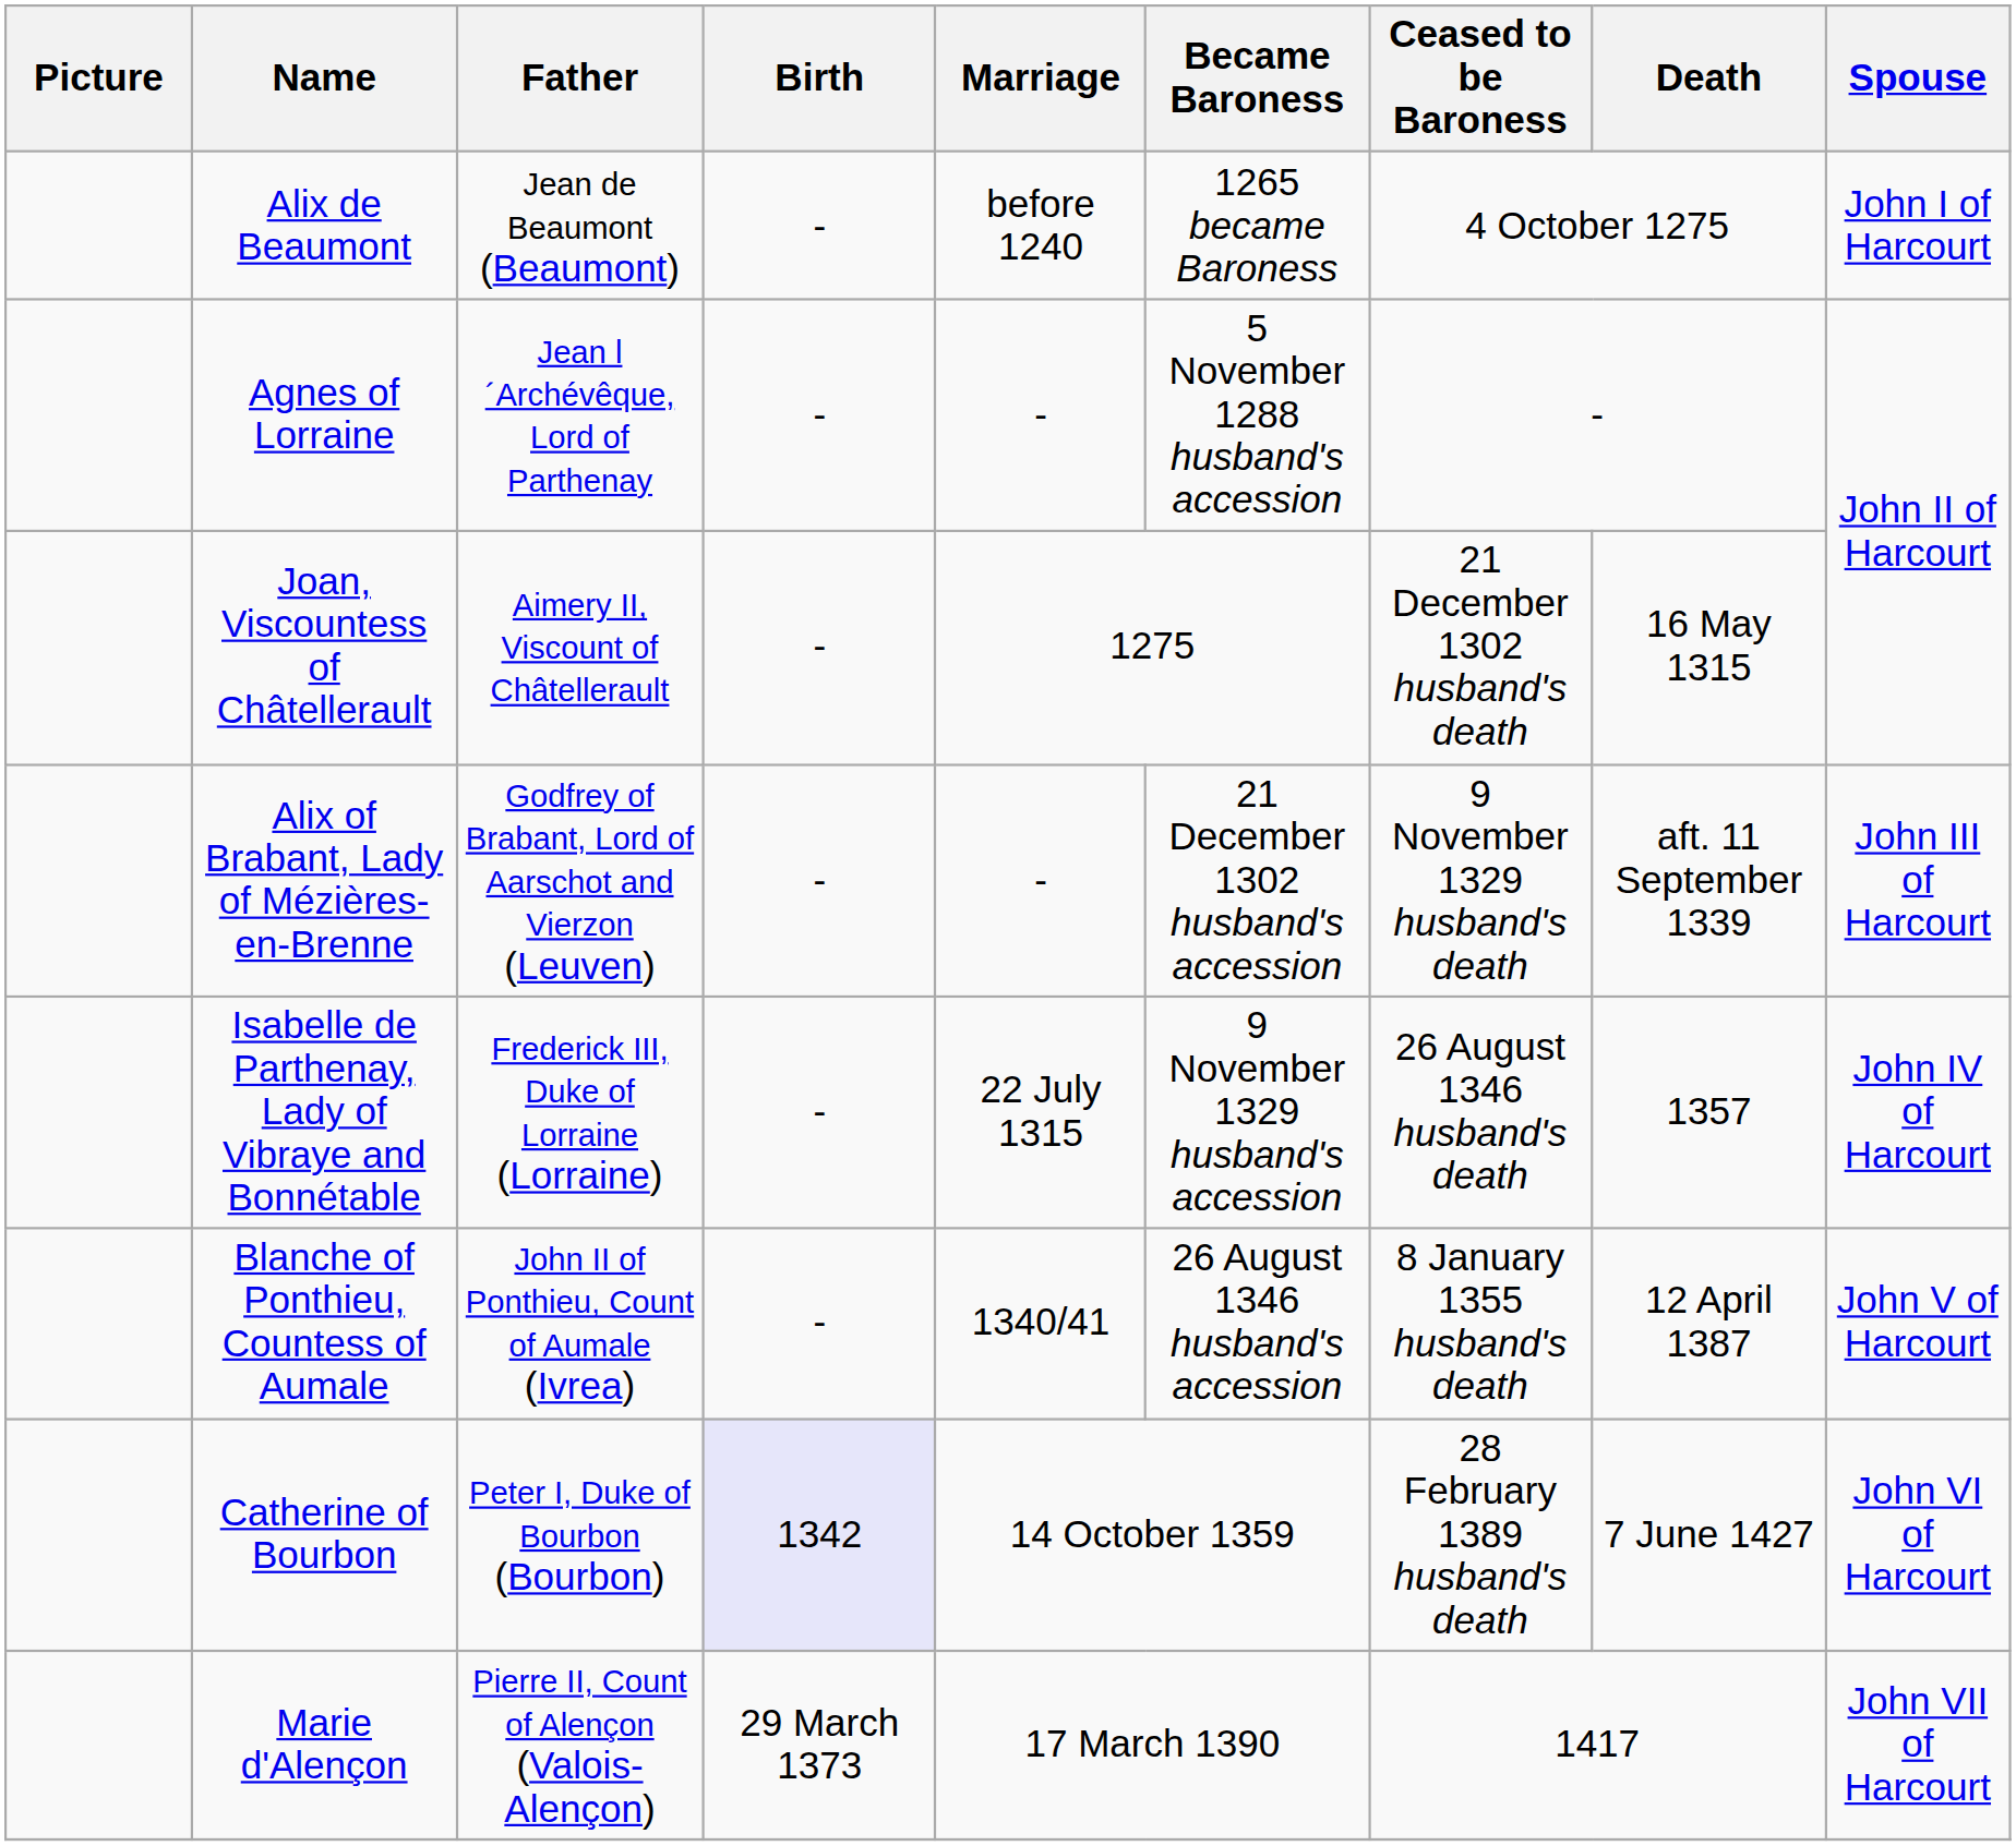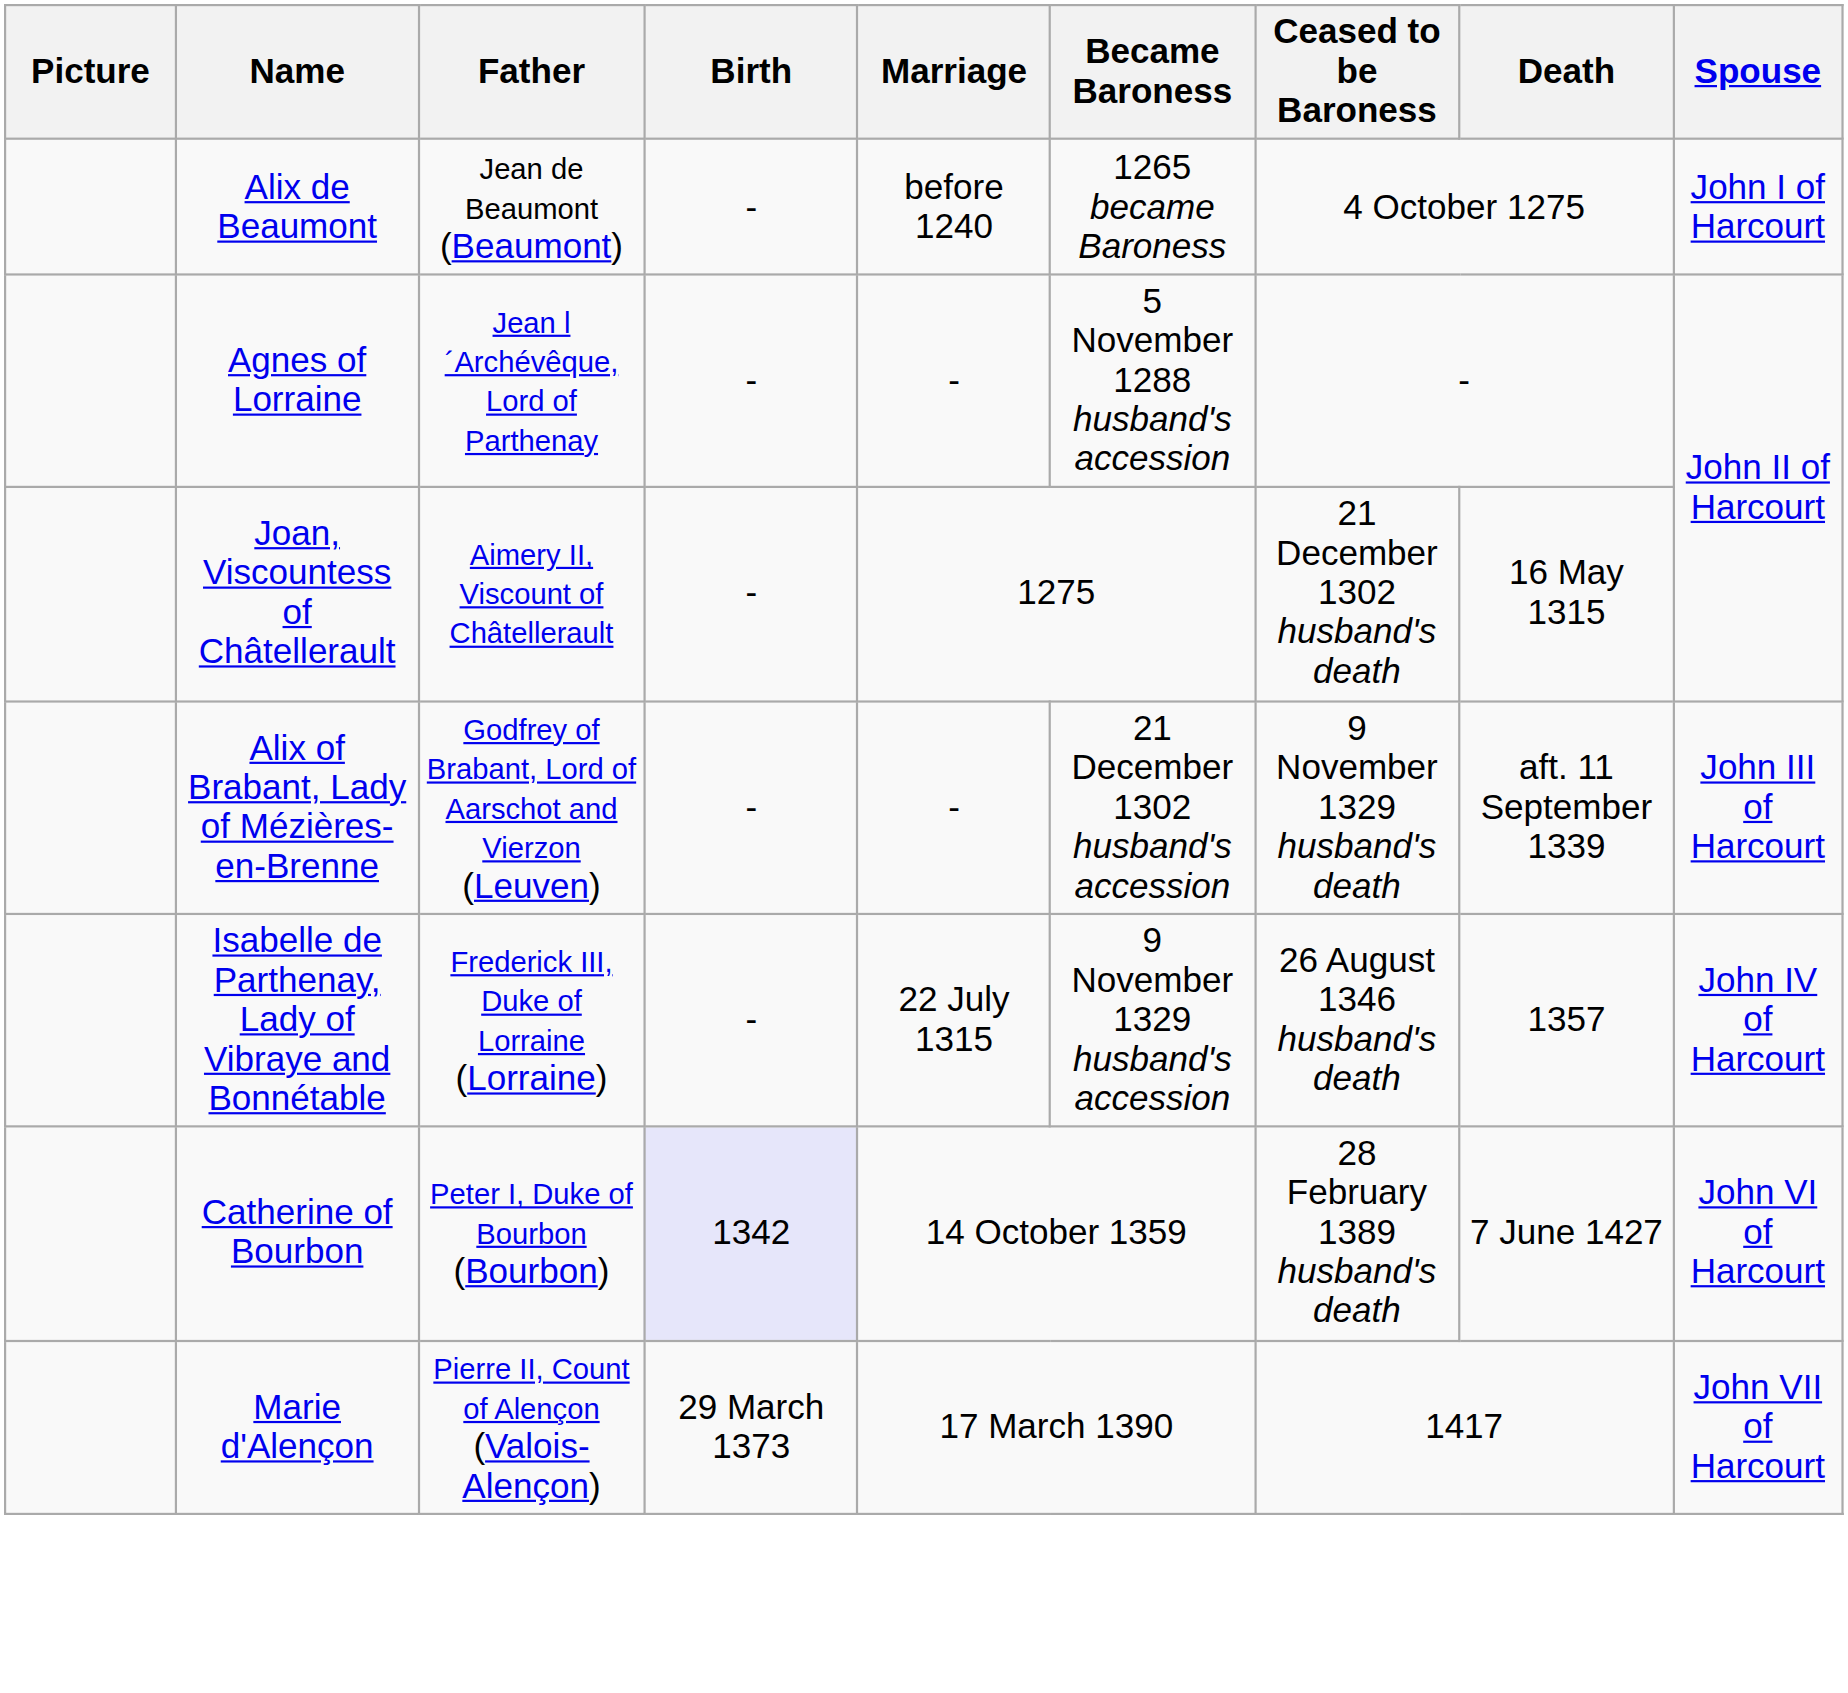- row: Blanche of Ponthieu, Countess of Aumale | John II of Ponthieu, Count of Aumale (Ivrea) | - | 1340/41 | 26 August 1346 husband's accession | 8 January 1355 husband's death | 12 April 1387 | John V of Harcourt
